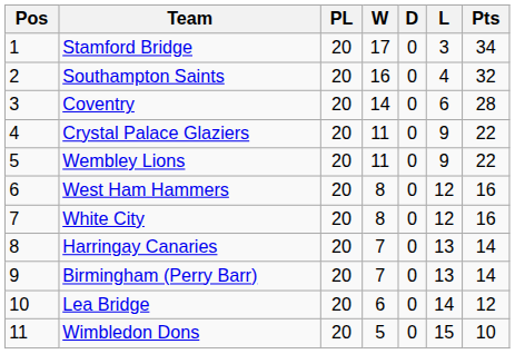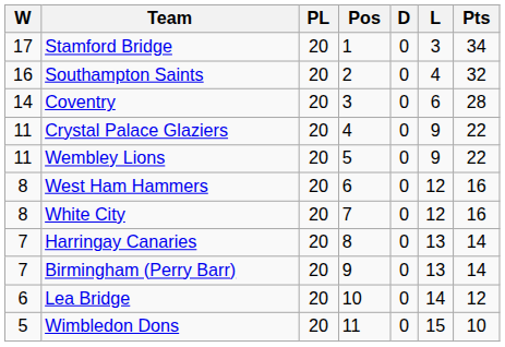columns swapped: Pos <-> W
